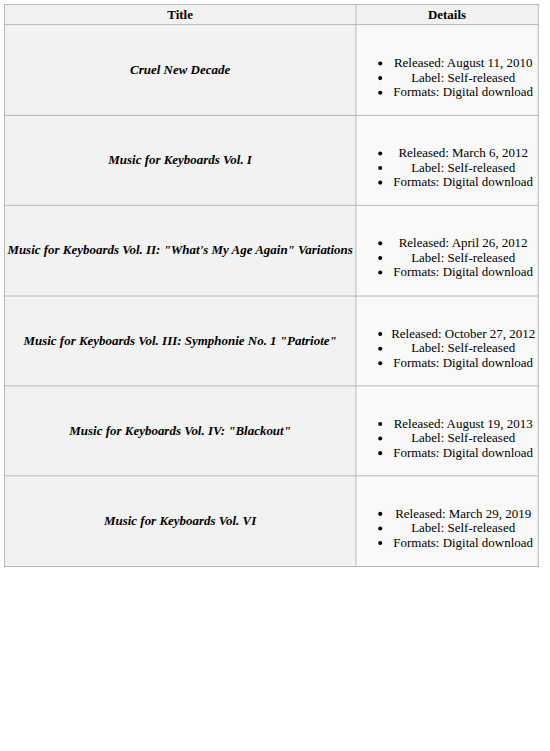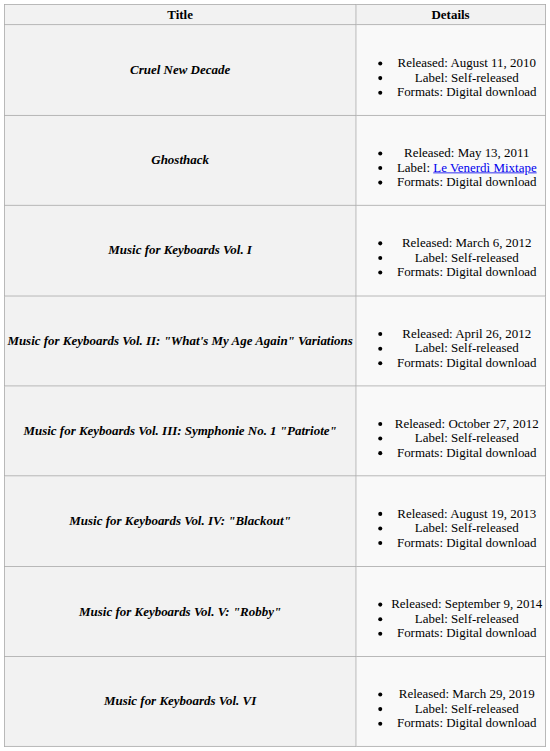+ row: Ghosthack | Released: May 13, 2011 Label: Le Venerdì Mixtape Formats: Digital download
+ row: Music for Keyboards Vol. V: "Robby" | Released: September 9, 2014 Label: Self-released Formats: Digital download
